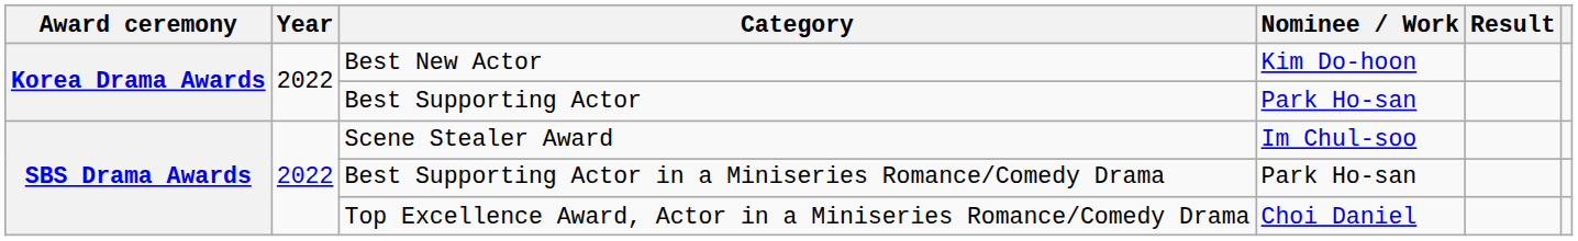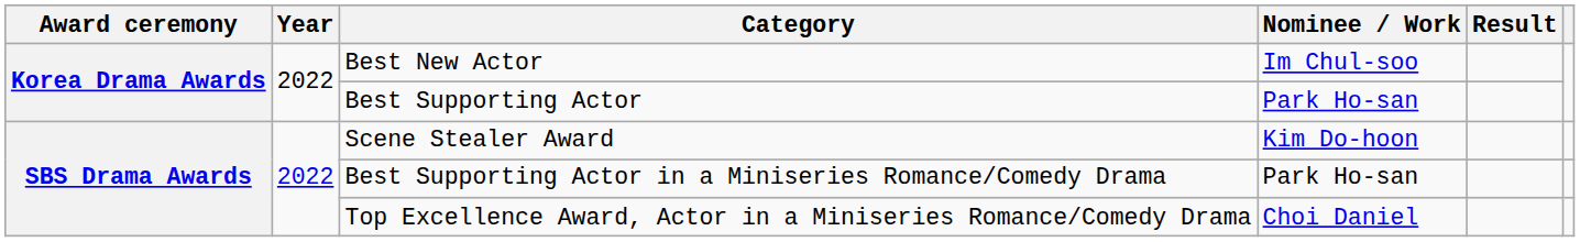Best New Actor | Nominee / Work: Kim Do-hoon -> Im Chul-soo
Scene Stealer Award | Nominee / Work: Im Chul-soo -> Kim Do-hoon
